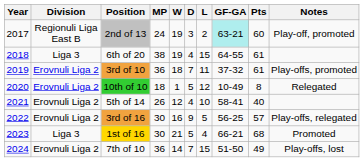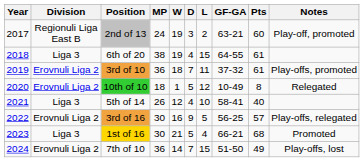2nd of 13 | GF-GA: paleturquoise background -> no background
5th of 14 | Division: Erovnuli Liga 2 -> Liga 3
